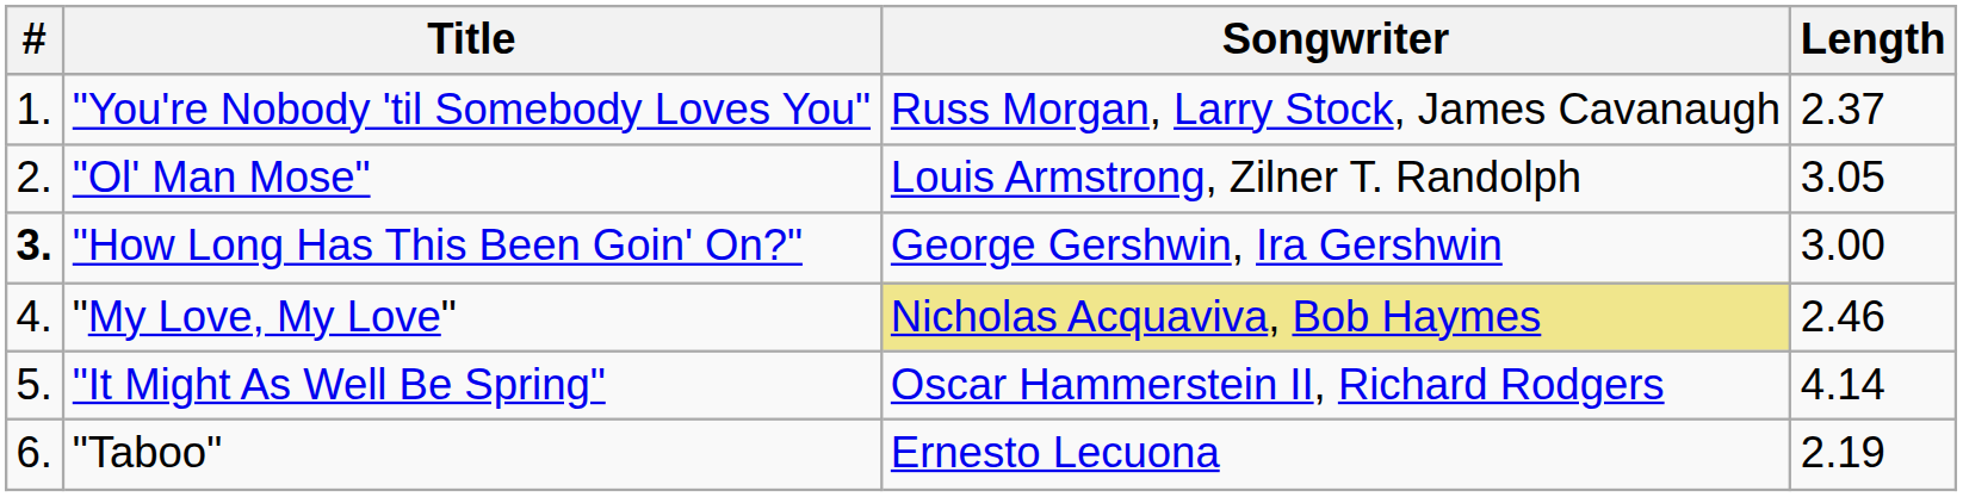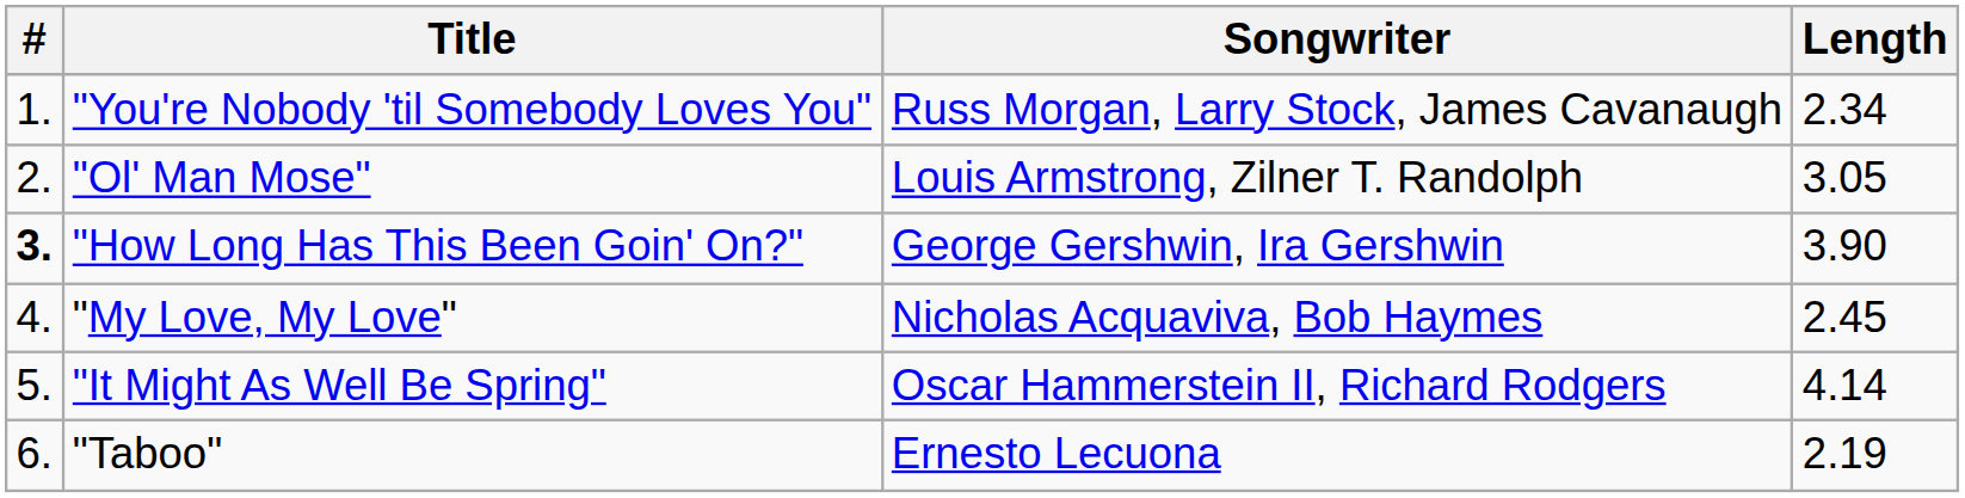"You're Nobody 'til Somebody Loves You" | Length: 2.37 -> 2.34
"How Long Has This Been Goin' On?" | Length: 3.00 -> 3.90
"My Love, My Love" | Songwriter: khaki background -> no background
"My Love, My Love" | Length: 2.46 -> 2.45
